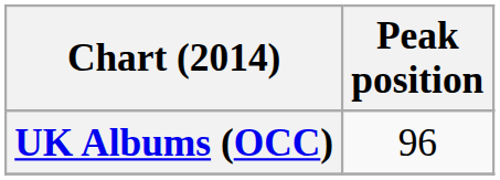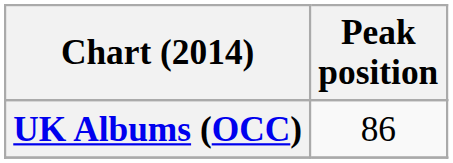UK Albums (OCC) | Peak position: 96 -> 86
